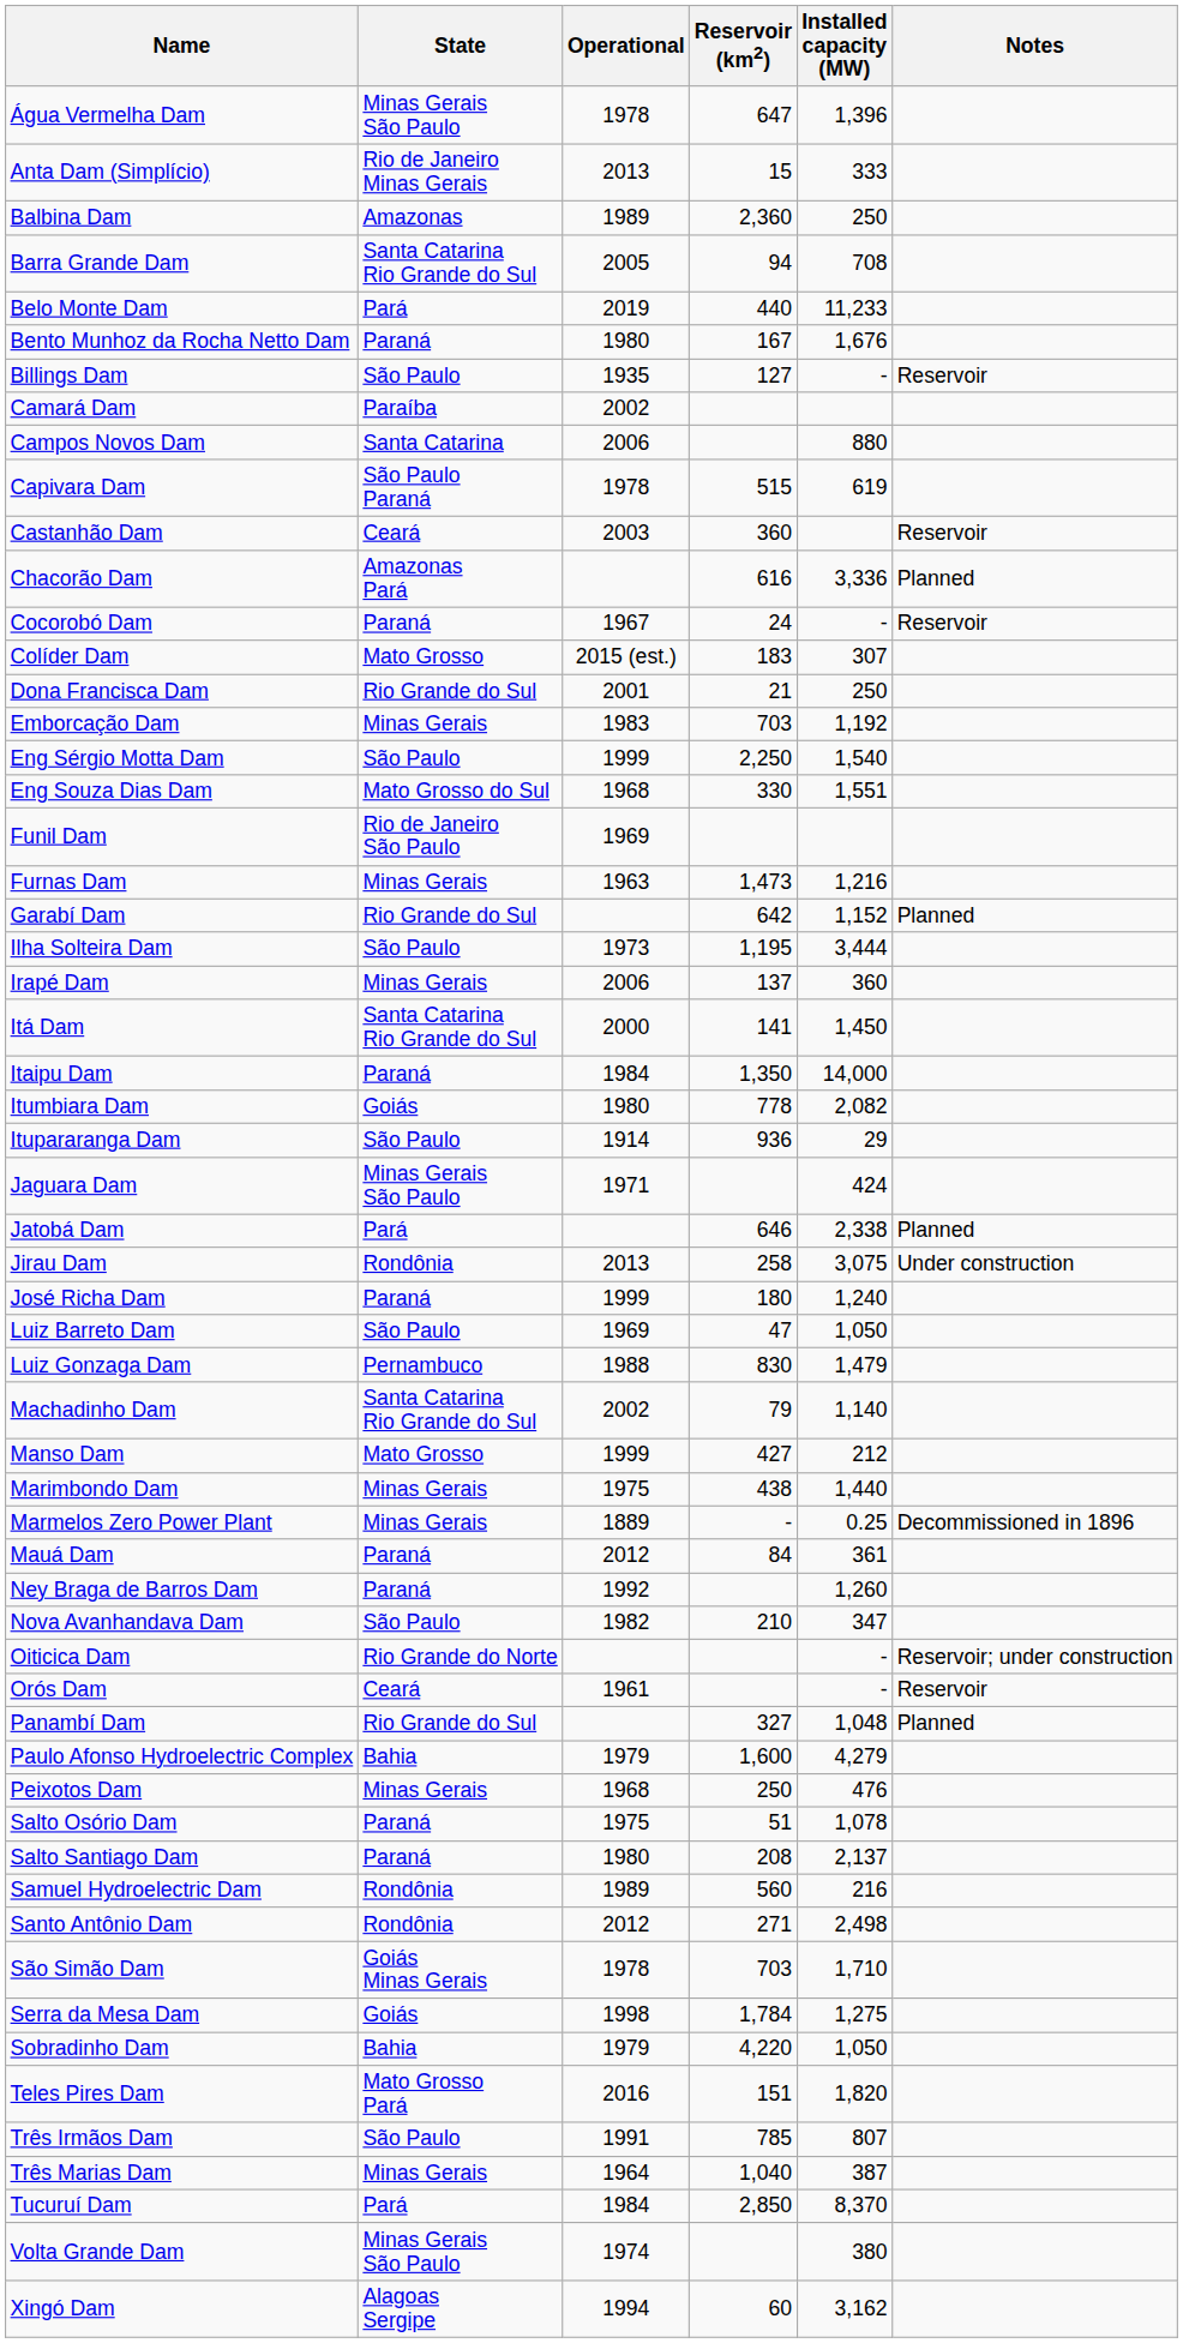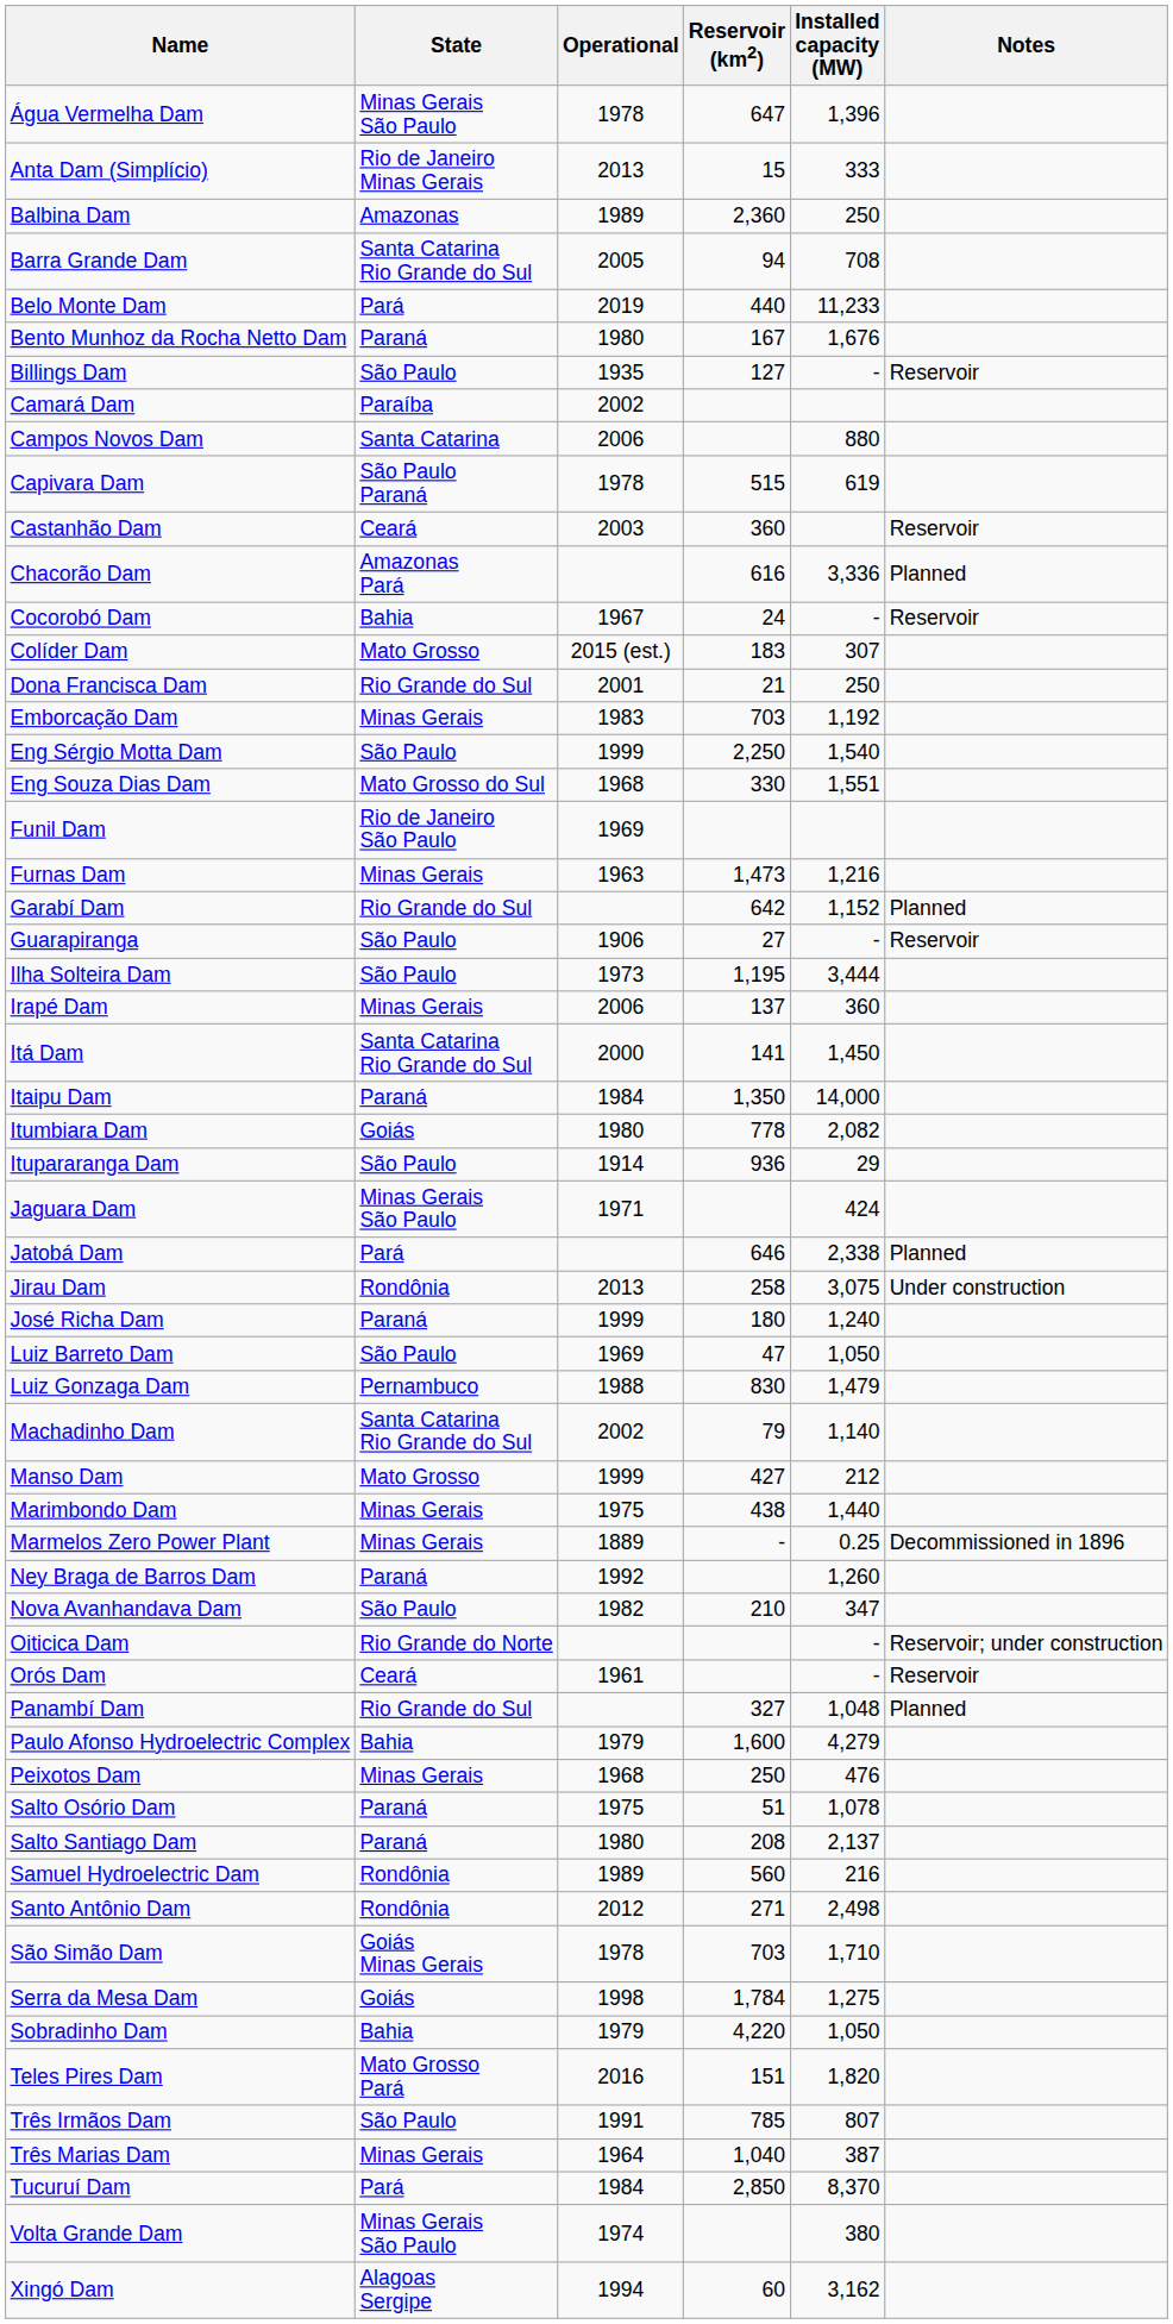Cocorobó Dam | State: Paraná -> Bahia
+ row: Guarapiranga | São Paulo | 1906 | 27 | - | Reservoir
- row: Mauá Dam | Paraná | 2012 | 84 | 361
